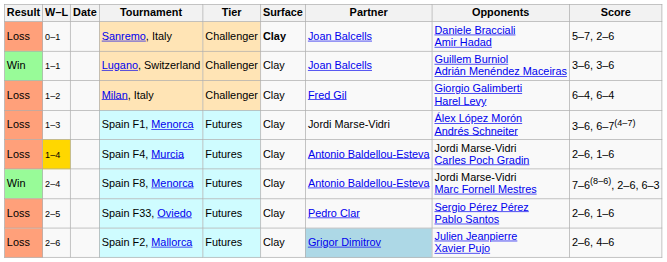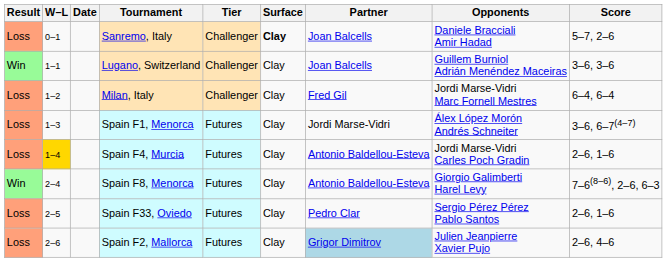Milan, Italy | Opponents: Giorgio Galimberti Harel Levy -> Jordi Marse-Vidri Marc Fornell Mestres
Spain F8, Menorca | Opponents: Jordi Marse-Vidri Marc Fornell Mestres -> Giorgio Galimberti Harel Levy
